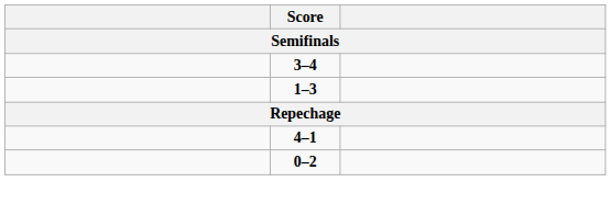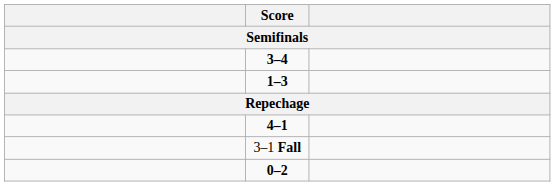+ row: 3–1 Fall
